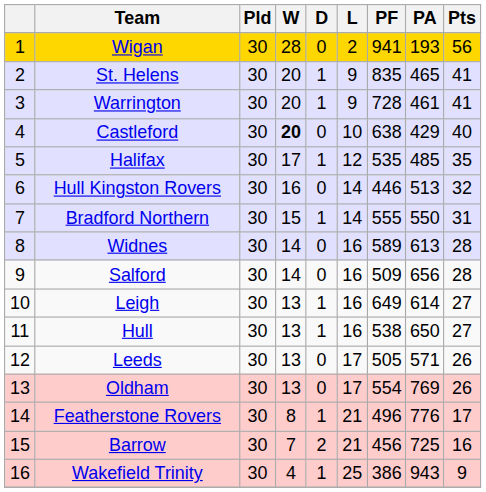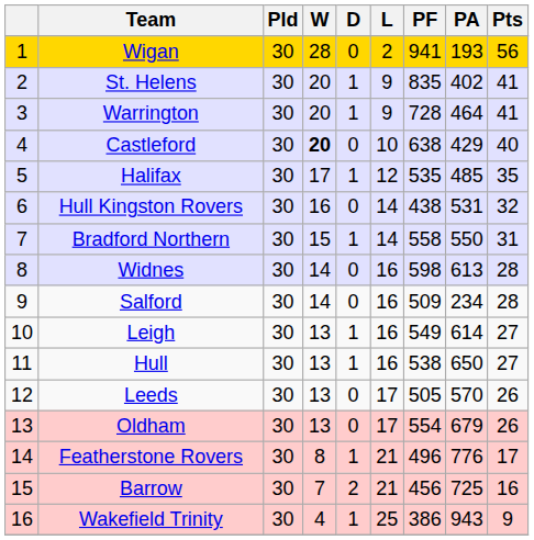St. Helens | PA: 465 -> 402
Warrington | PA: 461 -> 464
Hull Kingston Rovers | PF: 446 -> 438
Hull Kingston Rovers | PA: 513 -> 531
Bradford Northern | PF: 555 -> 558
Widnes | PF: 589 -> 598
Salford | PA: 656 -> 234
Leigh | PF: 649 -> 549
Leeds | PA: 571 -> 570
Oldham | PA: 769 -> 679
